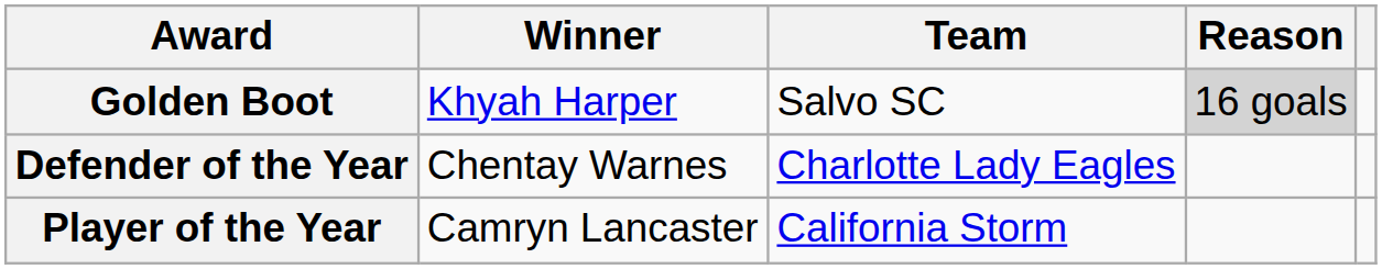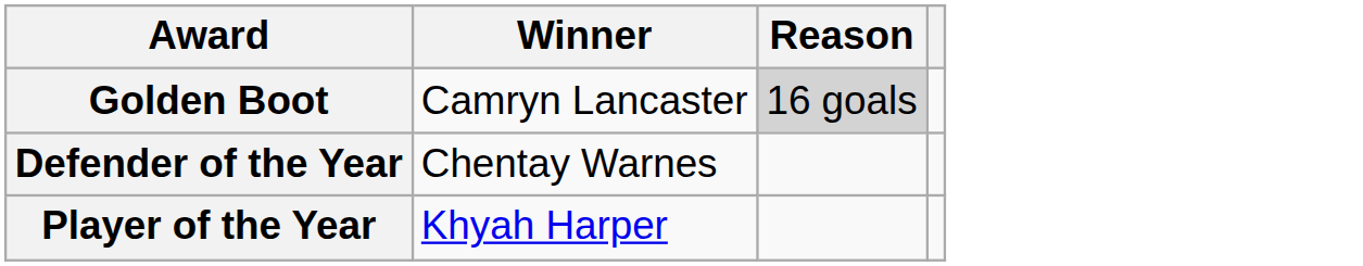- column: Team | Salvo SC | Charlotte Lady Eagles | California Storm
Golden Boot | Winner: Khyah Harper -> Camryn Lancaster
Player of the Year | Winner: Camryn Lancaster -> Khyah Harper
